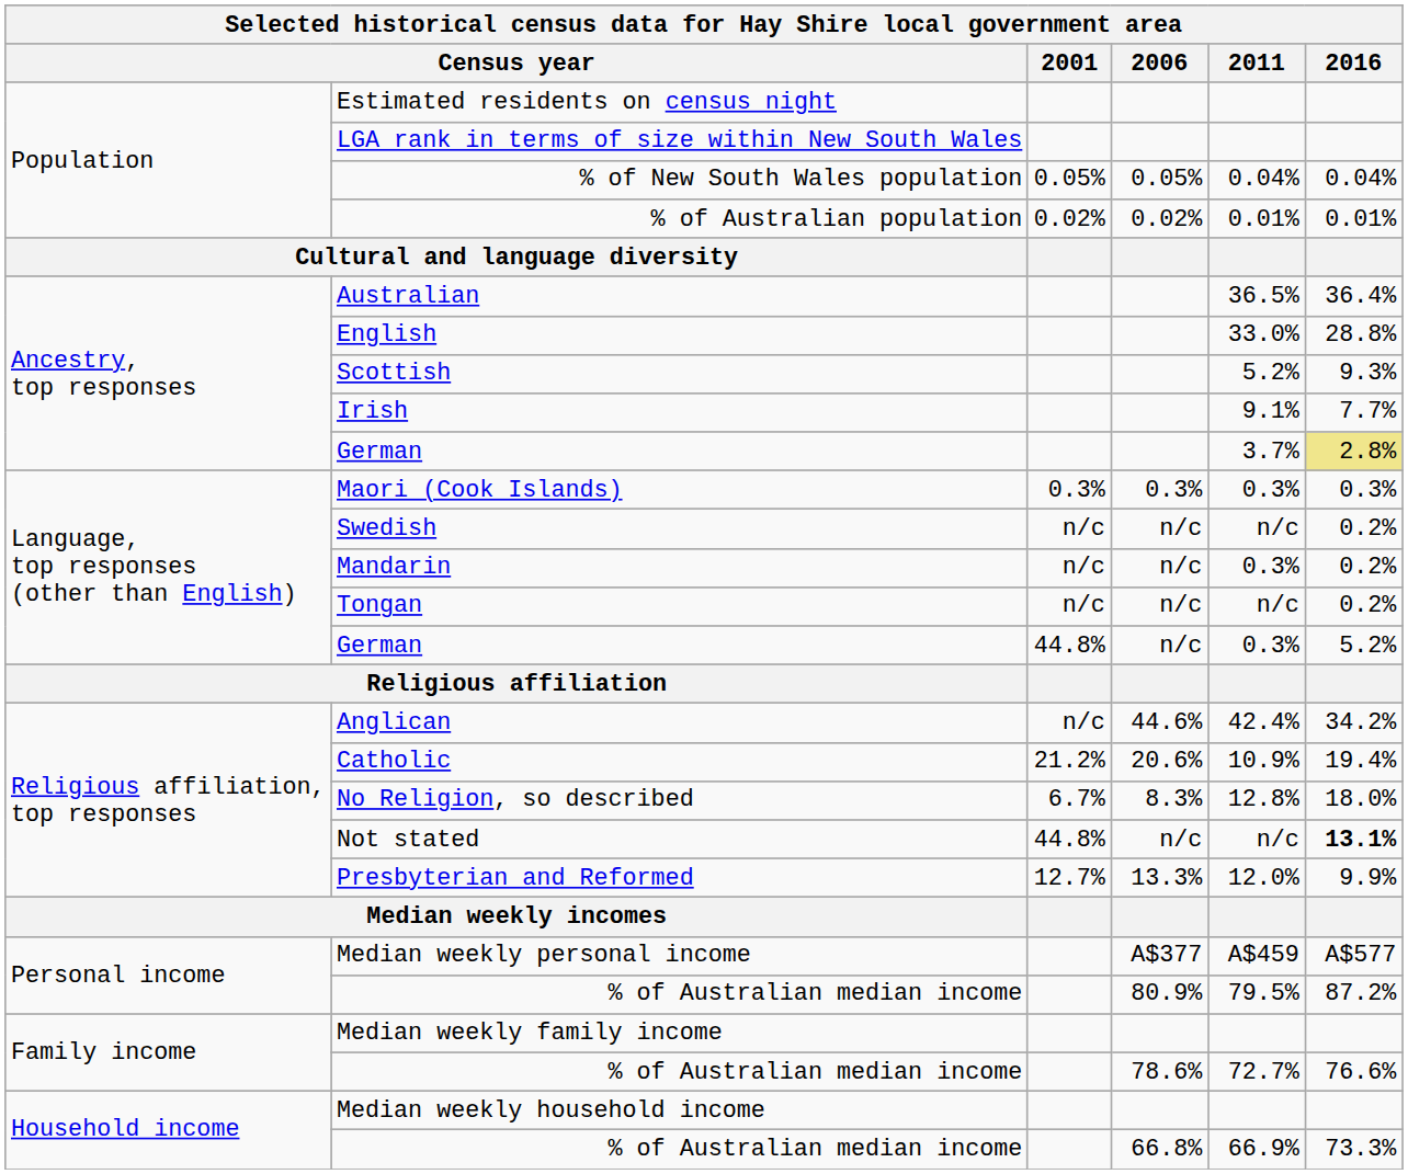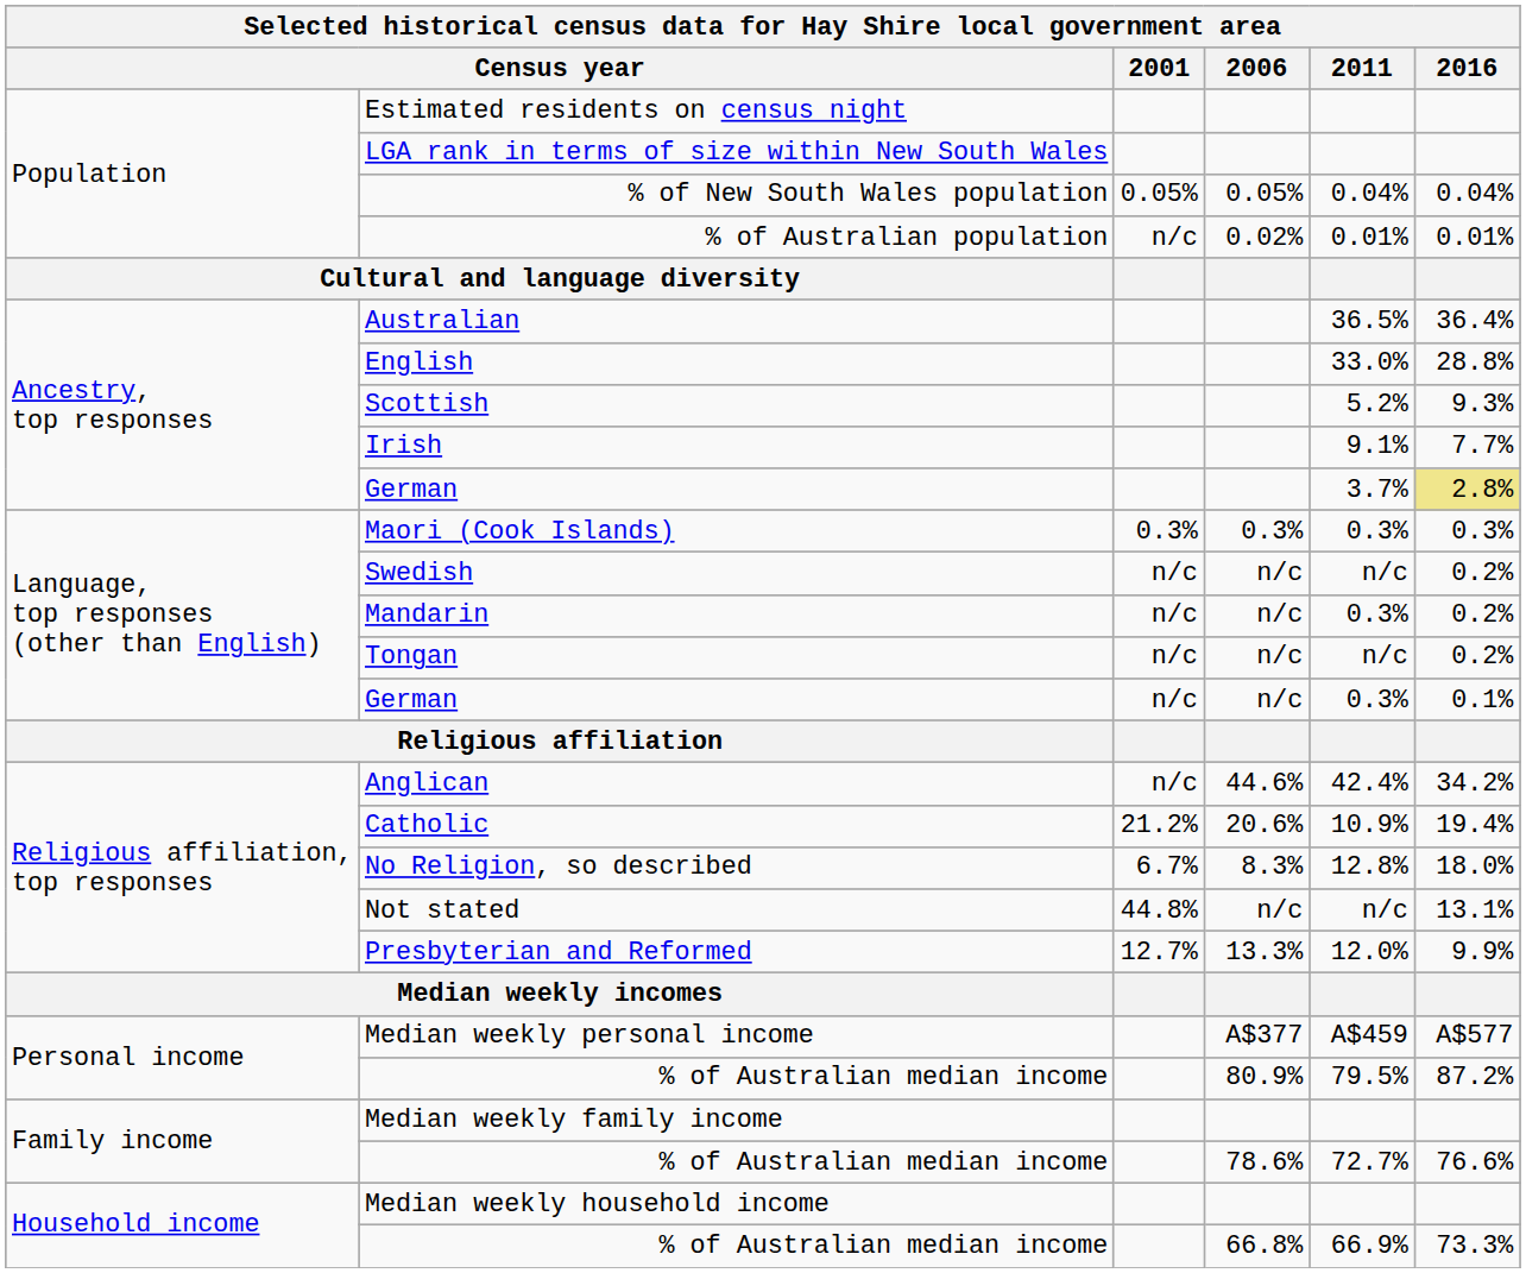% of Australian population | 2001: 0.02% -> n/c
Language, top responses (other than English) / German | 2001: 44.8% -> n/c
Language, top responses (other than English) / German | 2016: 5.2% -> 0.1%
Not stated | 2016: bold -> normal
